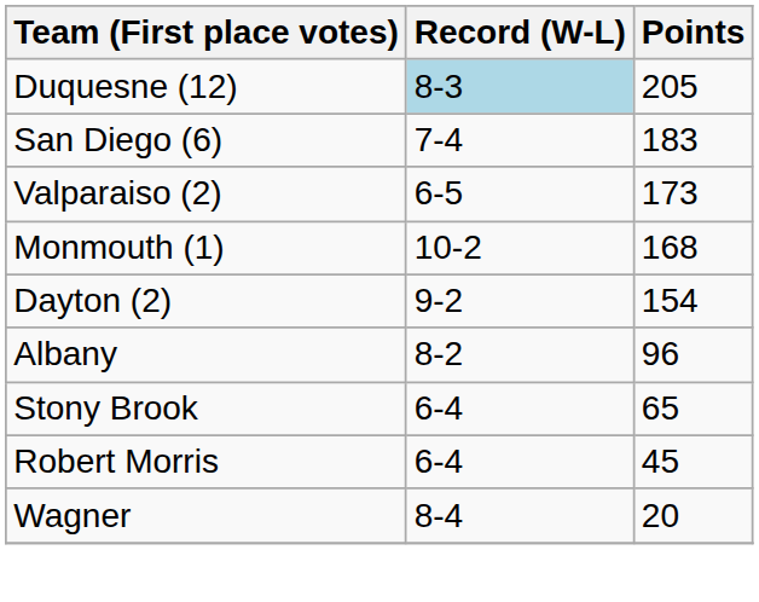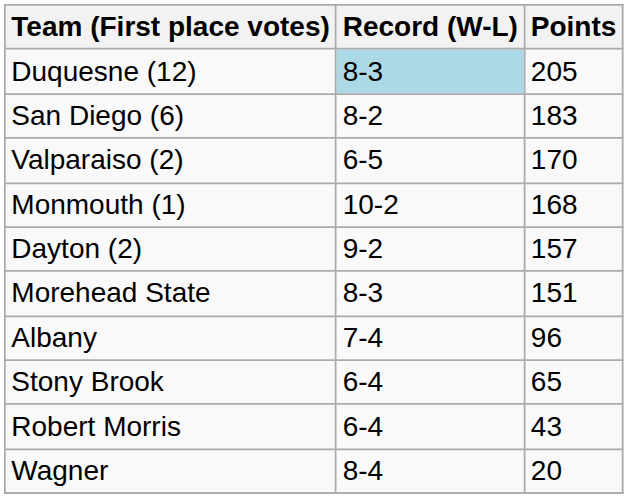San Diego (6) | Record (W-L): 7-4 -> 8-2
Valparaiso (2) | Points: 173 -> 170
Dayton (2) | Points: 154 -> 157
+ row: Morehead State | 8-3 | 151
Albany | Record (W-L): 8-2 -> 7-4
Robert Morris | Points: 45 -> 43
